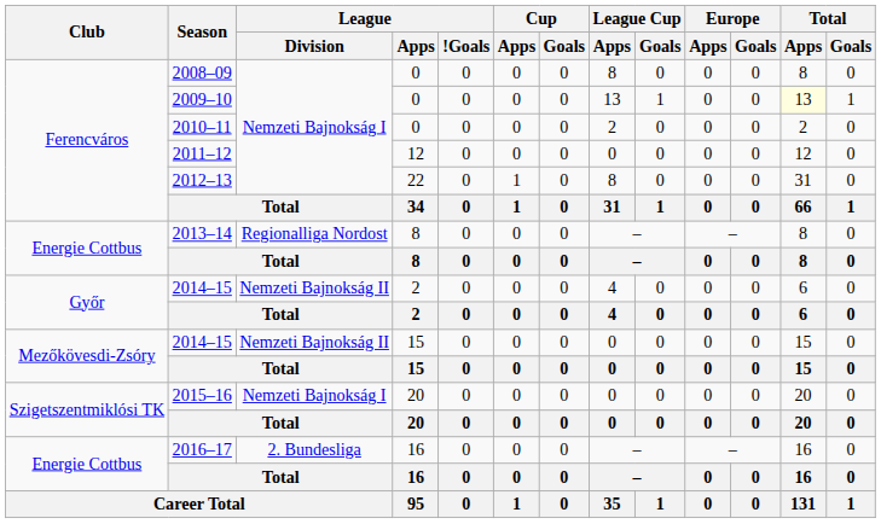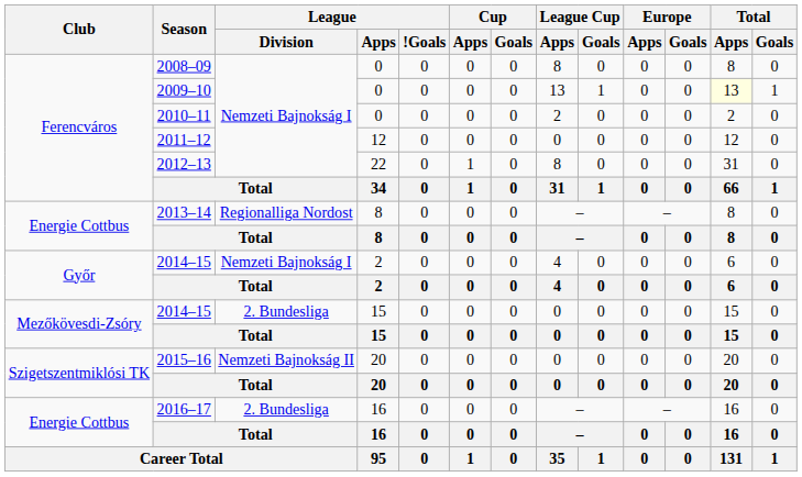2014–15 / 2 | League / Division: Nemzeti Bajnokság II -> Nemzeti Bajnokság I
2014–15 / 15 | League / Division: Nemzeti Bajnokság II -> 2. Bundesliga
2015–16 | League / Division: Nemzeti Bajnokság I -> Nemzeti Bajnokság II
